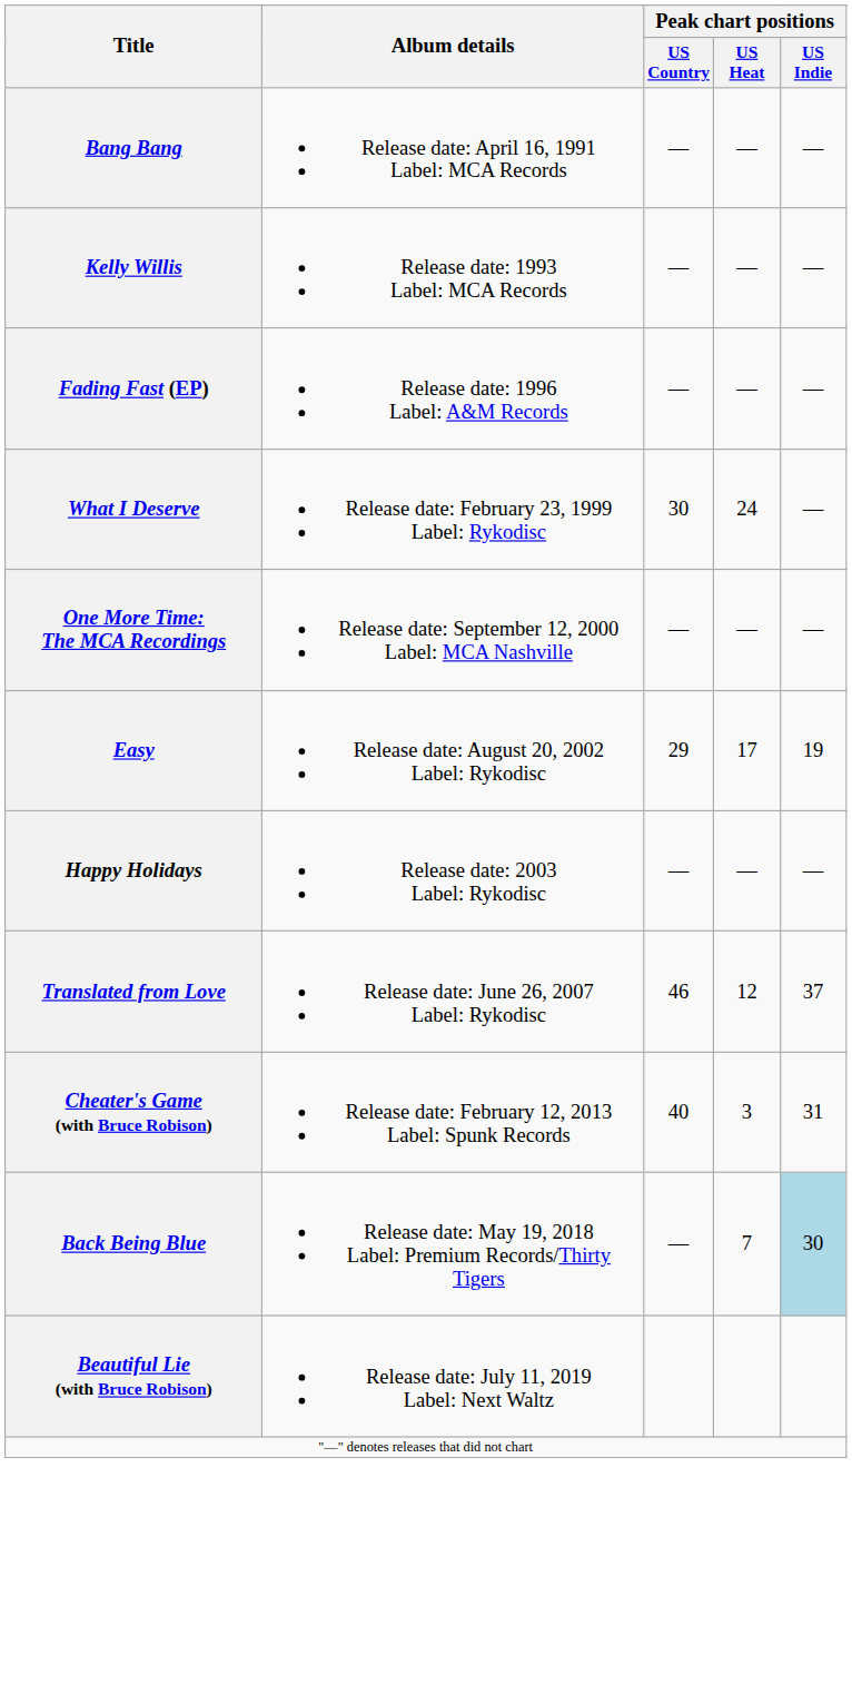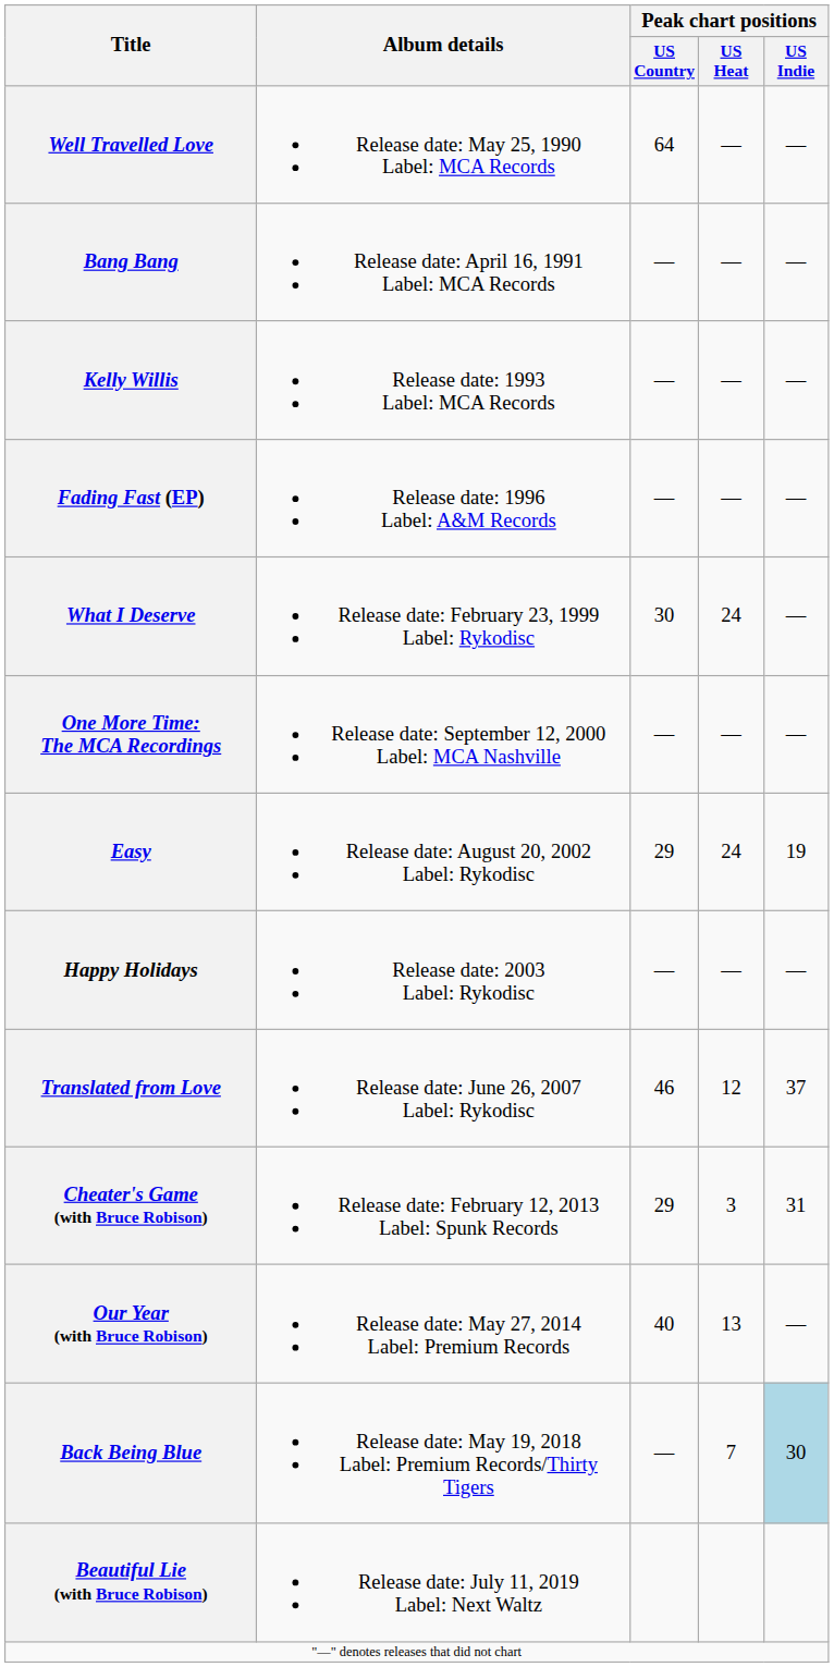+ row: Well Travelled Love | Release date: May 25, 1990 Label: MCA Records | 64 | — | —
Easy | Peak chart positions / US Heat: 17 -> 24
Cheater's Game (with Bruce Robison) | Peak chart positions / US Country: 40 -> 29
+ row: Our Year (with Bruce Robison) | Release date: May 27, 2014 Label: Premium Records | 40 | 13 | —
